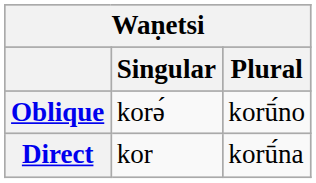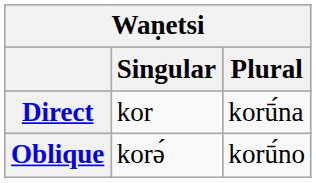rows swapped: Direct <-> Oblique
